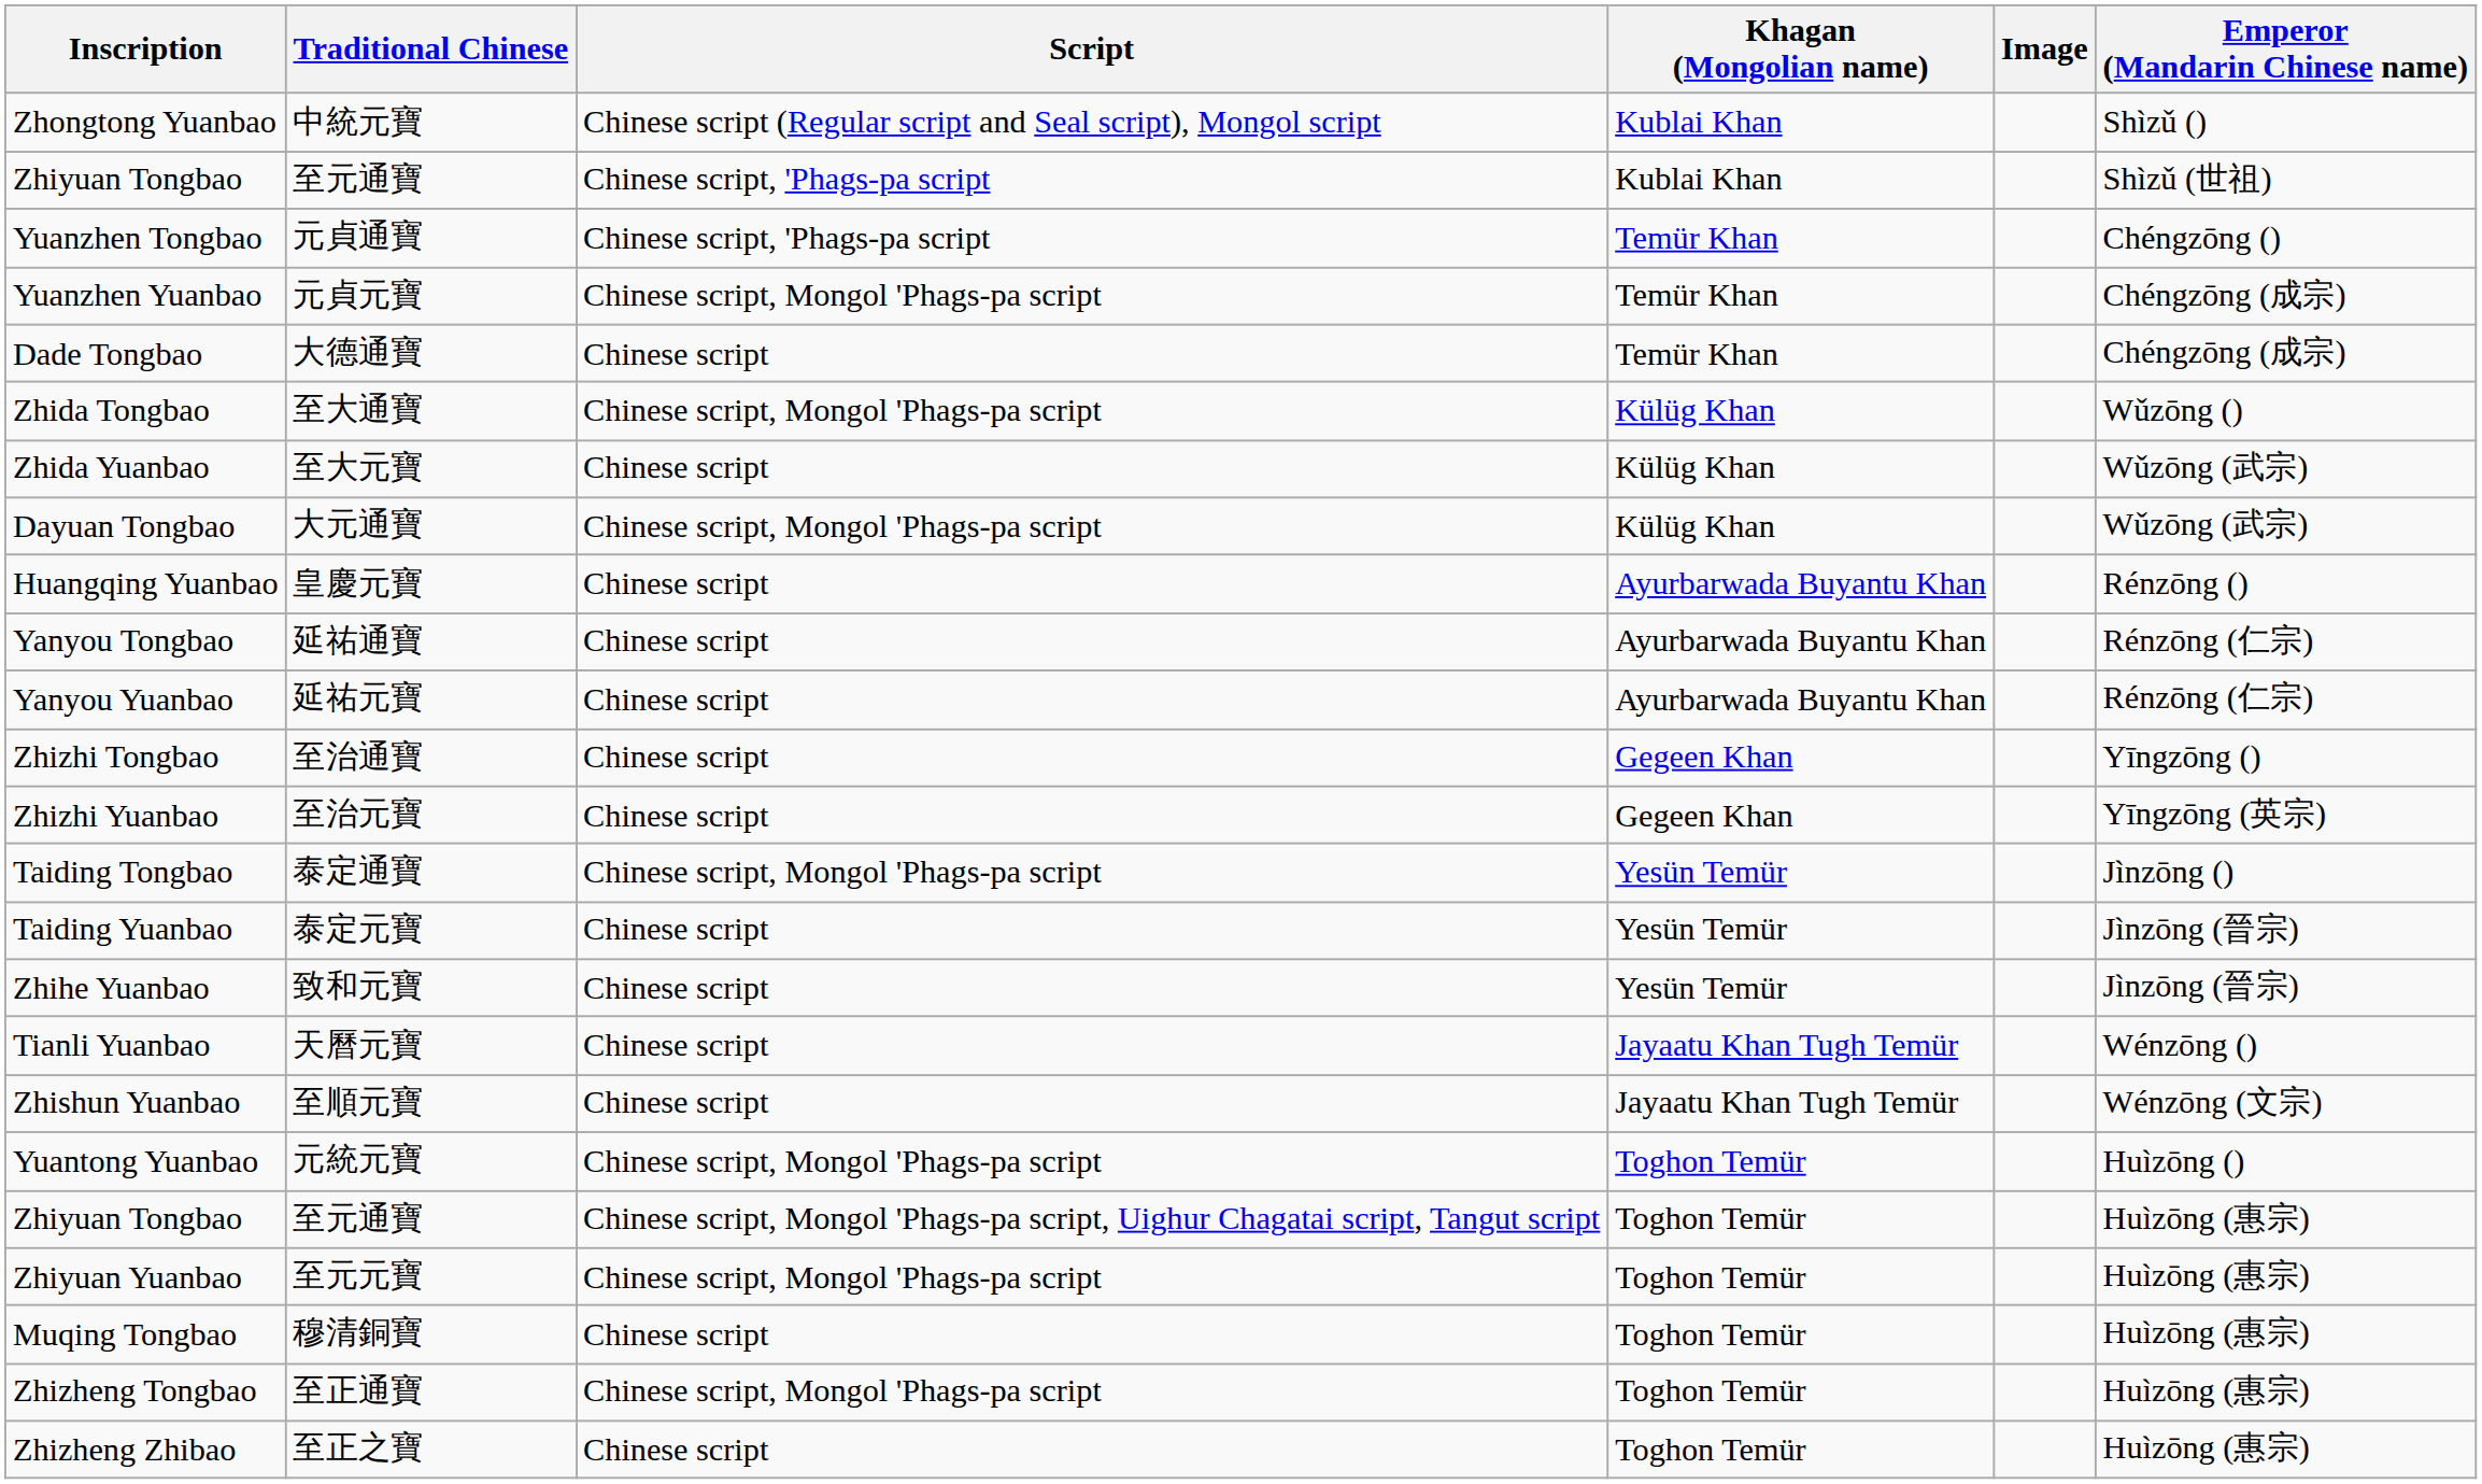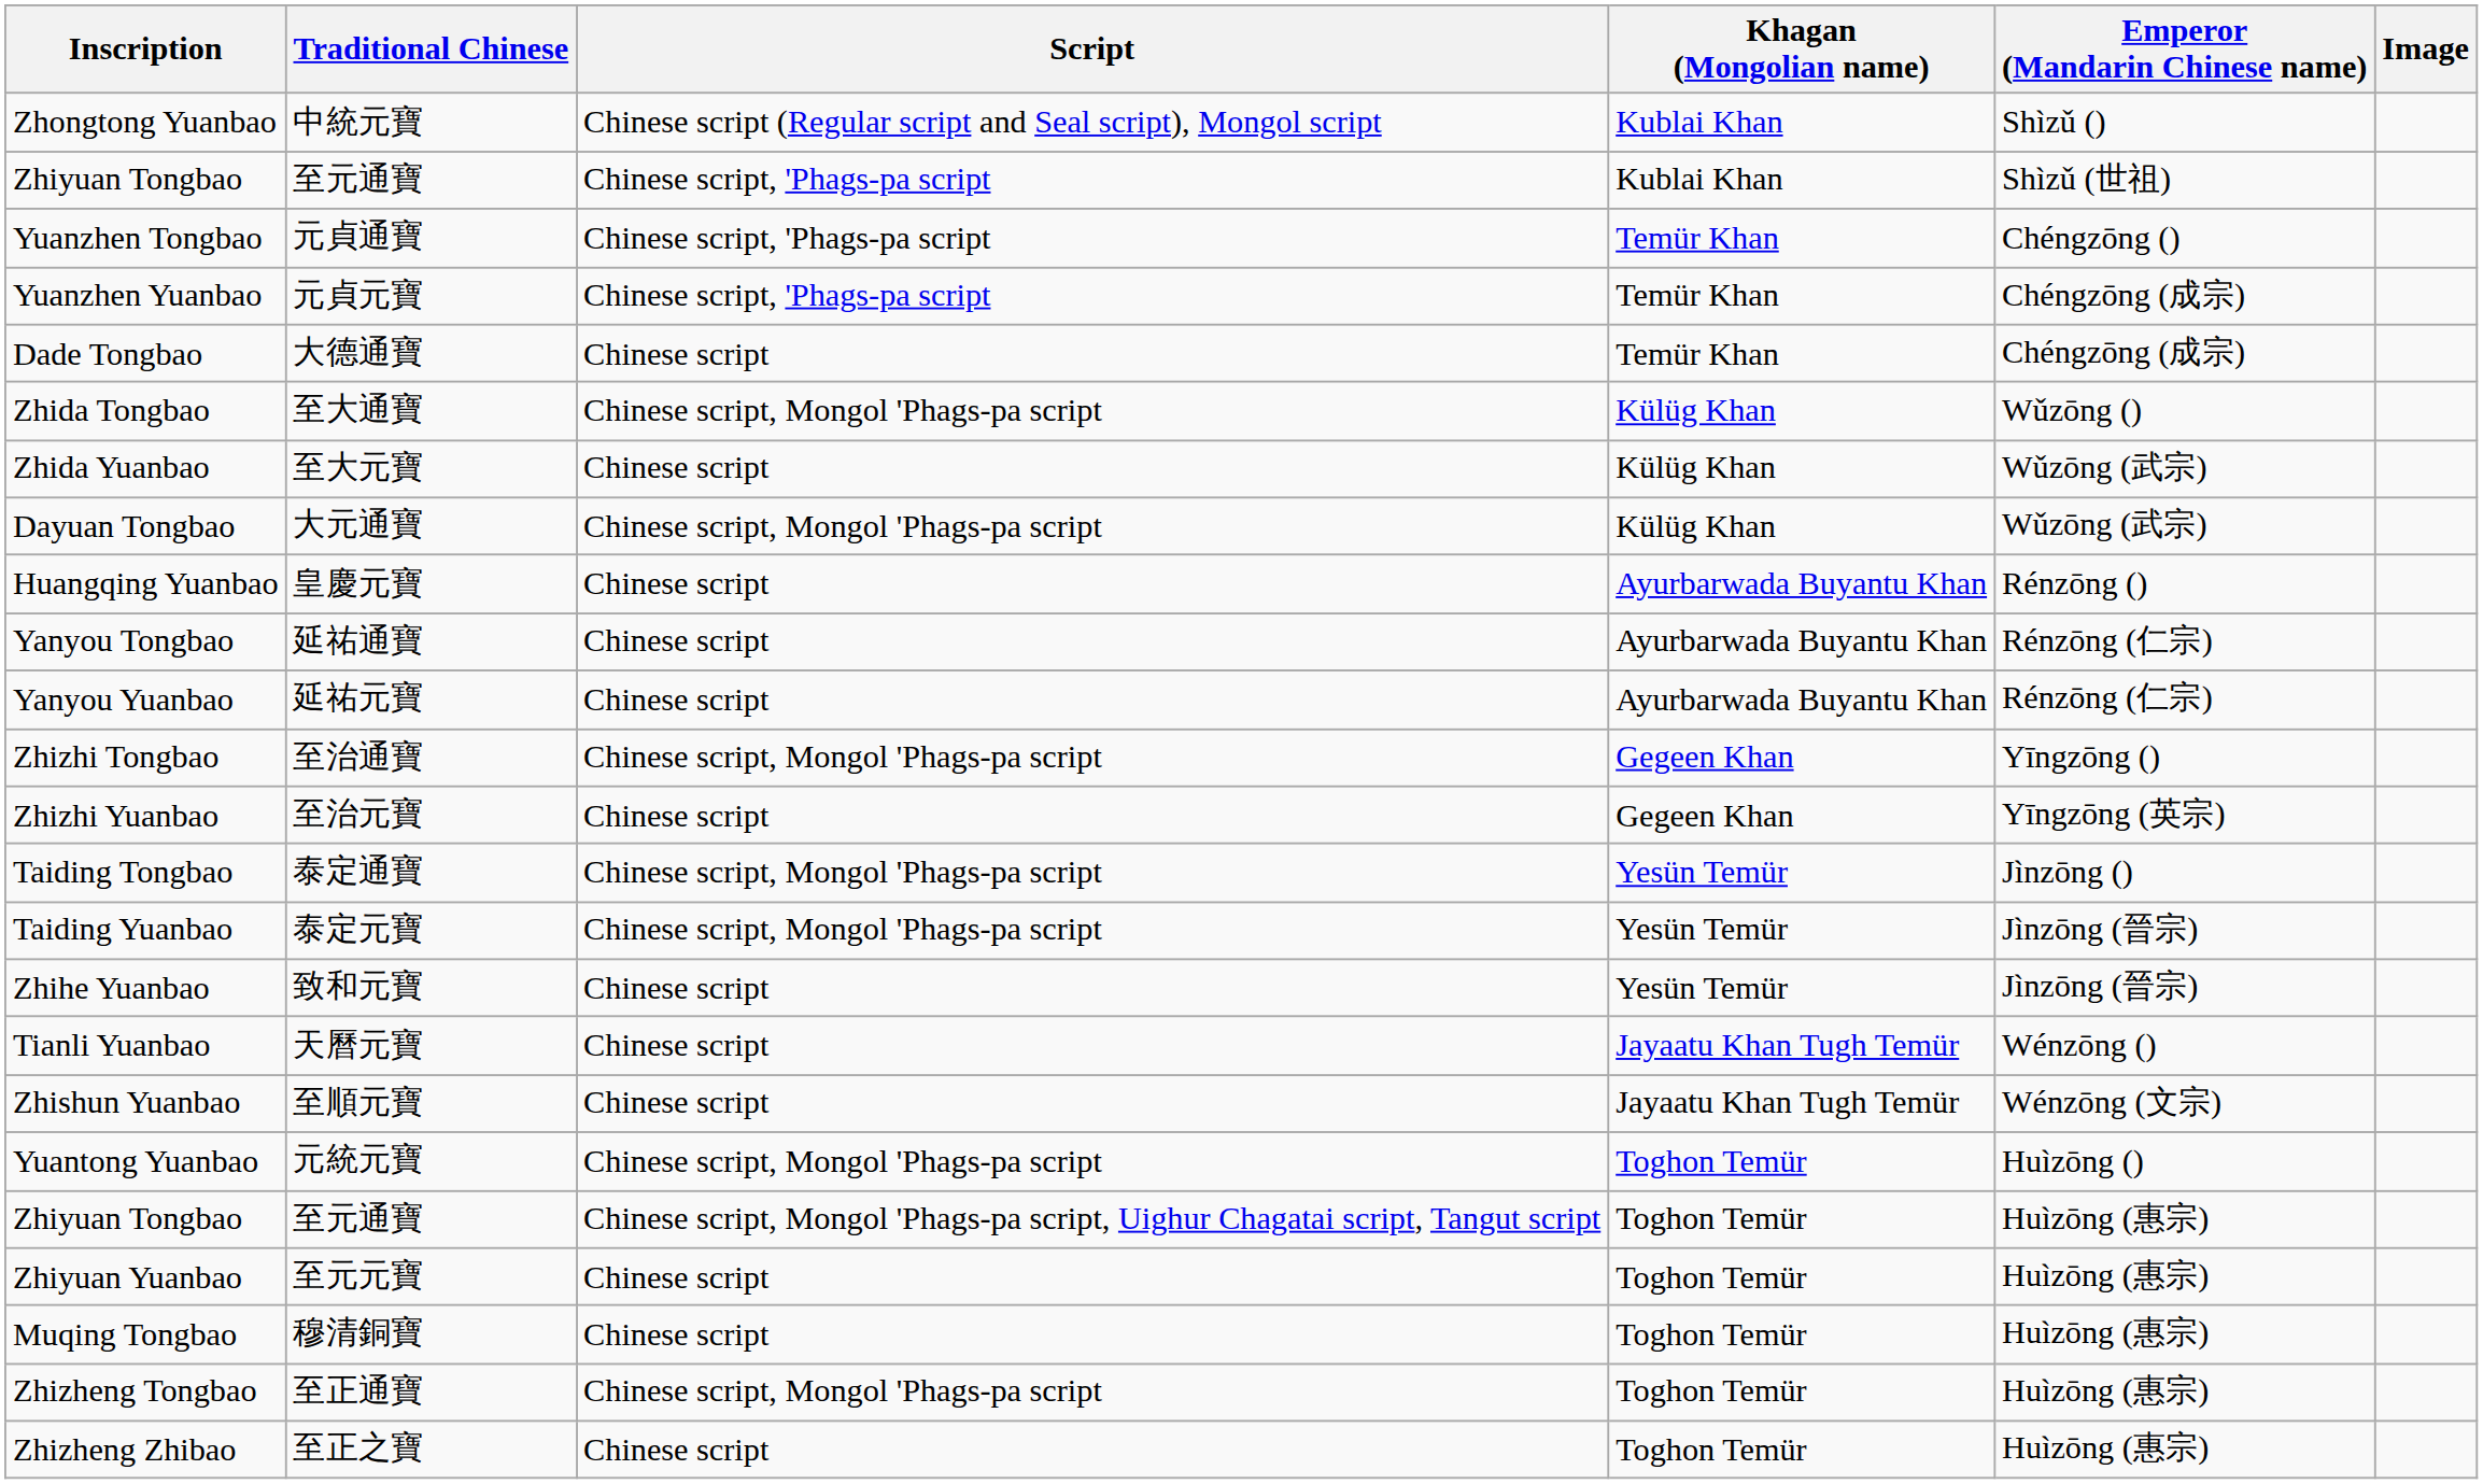columns swapped: Emperor (Mandarin Chinese name) <-> Image
Yuanzhen Yuanbao | Script: Chinese script, Mongol 'Phags-pa script -> Chinese script, 'Phags-pa script
Zhizhi Tongbao | Script: Chinese script -> Chinese script, Mongol 'Phags-pa script
Taiding Yuanbao | Script: Chinese script -> Chinese script, Mongol 'Phags-pa script
Zhiyuan Yuanbao | Script: Chinese script, Mongol 'Phags-pa script -> Chinese script
